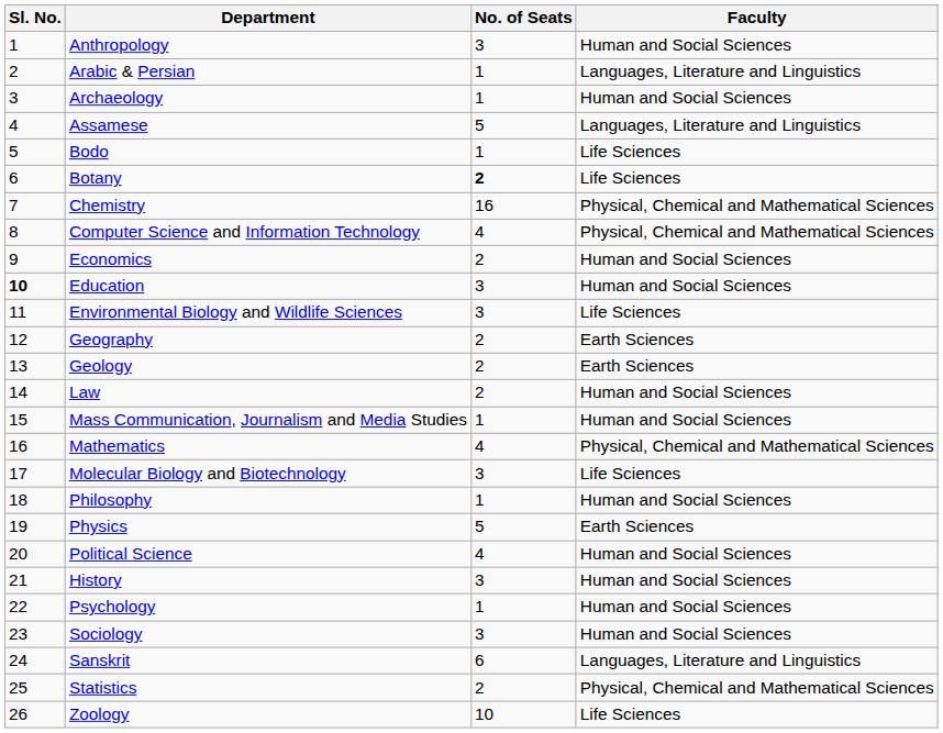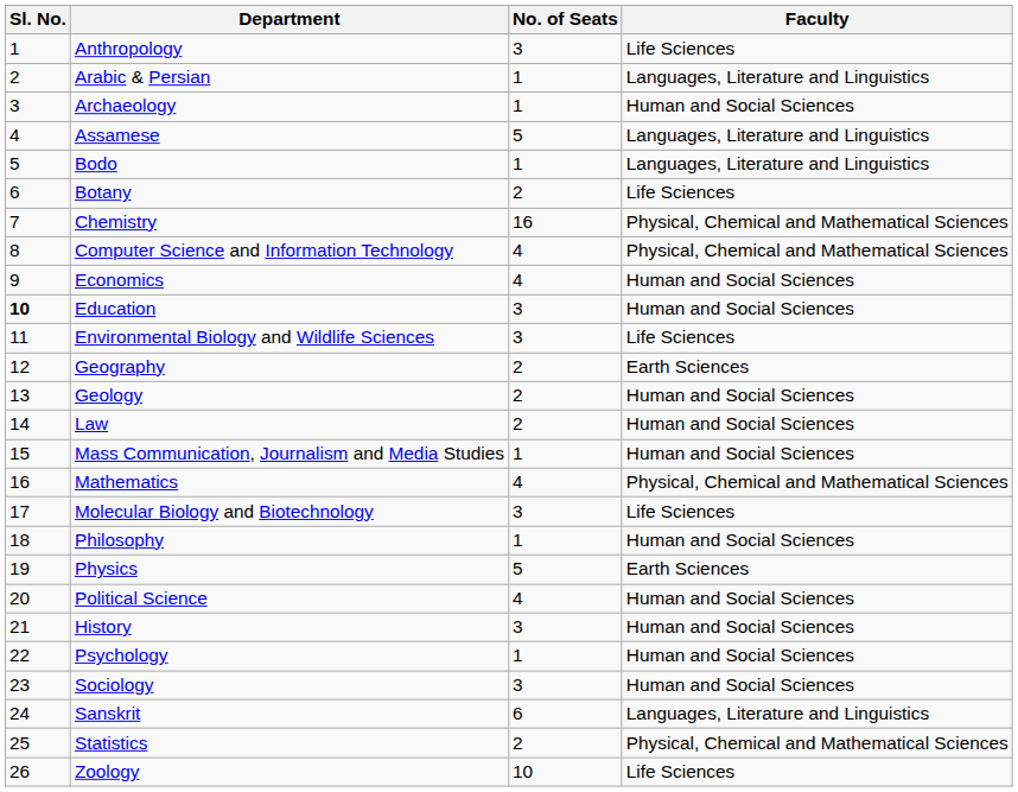Anthropology | Faculty: Human and Social Sciences -> Life Sciences
Bodo | Faculty: Life Sciences -> Languages, Literature and Linguistics
Botany | No. of Seats: bold -> normal
Economics | No. of Seats: 2 -> 4
Geology | Faculty: Earth Sciences -> Human and Social Sciences
